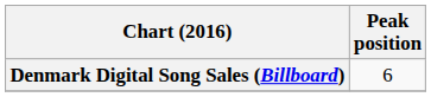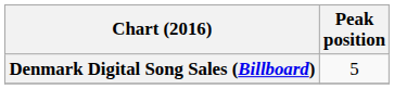Denmark Digital Song Sales (Billboard) | Peak position: 6 -> 5
